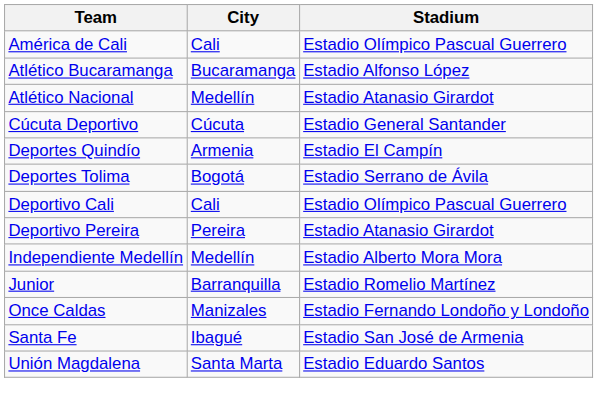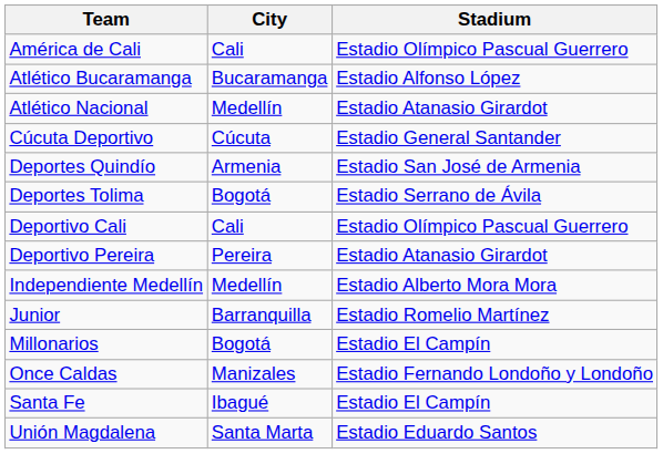Deportes Quindío | Stadium: Estadio El Campín -> Estadio San José de Armenia
+ row: Millonarios | Bogotá | Estadio El Campín
Santa Fe | Stadium: Estadio San José de Armenia -> Estadio El Campín
